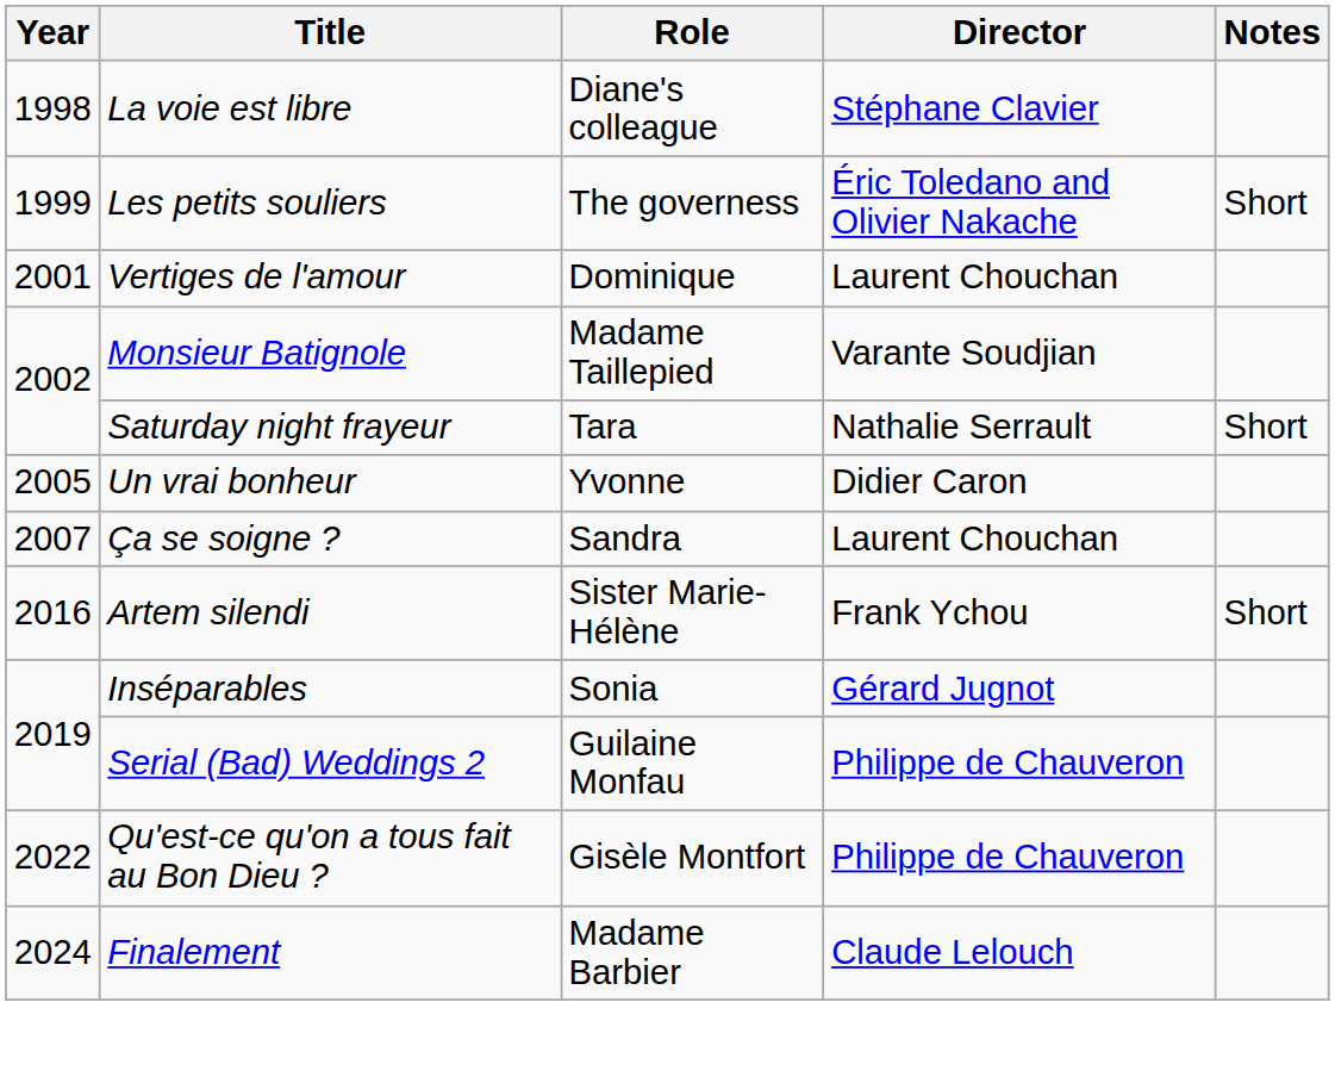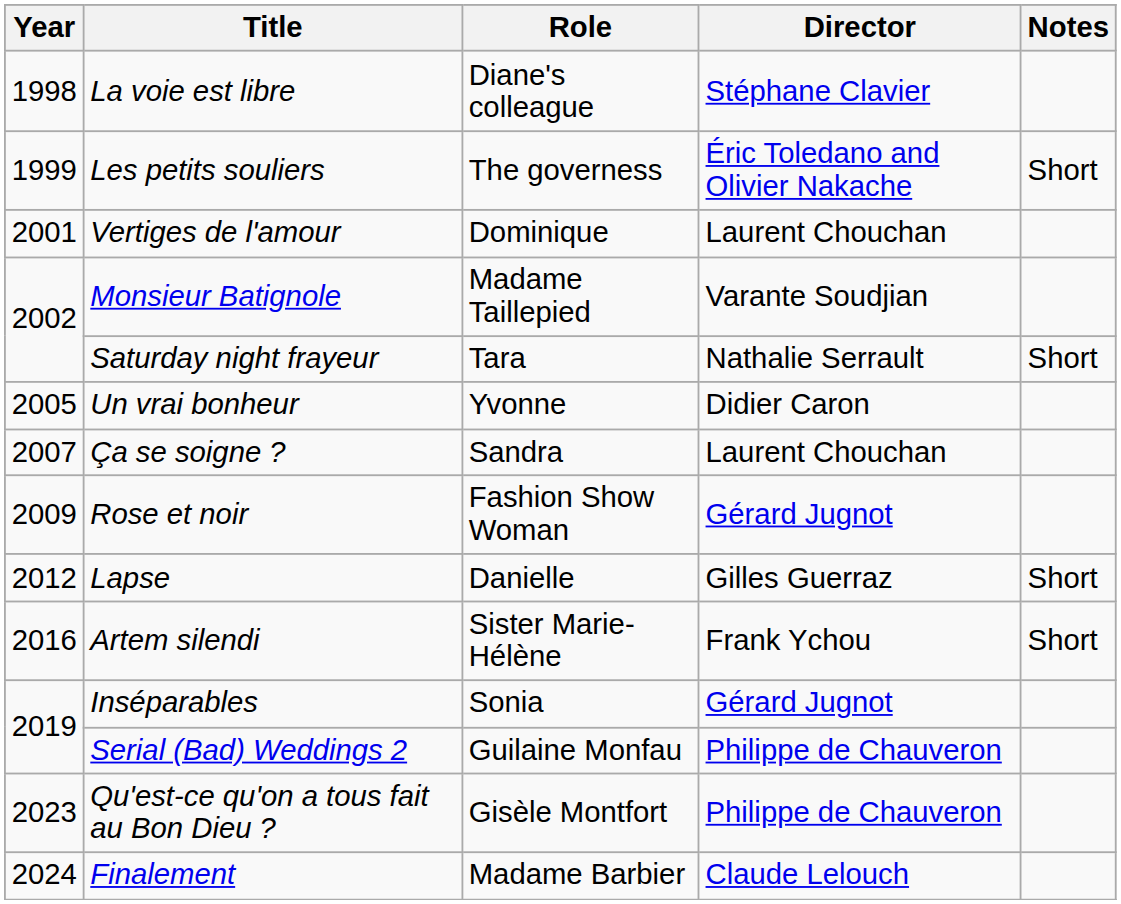+ row: 2009 | Rose et noir | Fashion Show Woman | Gérard Jugnot
+ row: 2012 | Lapse | Danielle | Gilles Guerraz | Short
Qu'est-ce qu'on a tous fait au Bon Dieu ? | Year: 2022 -> 2023
